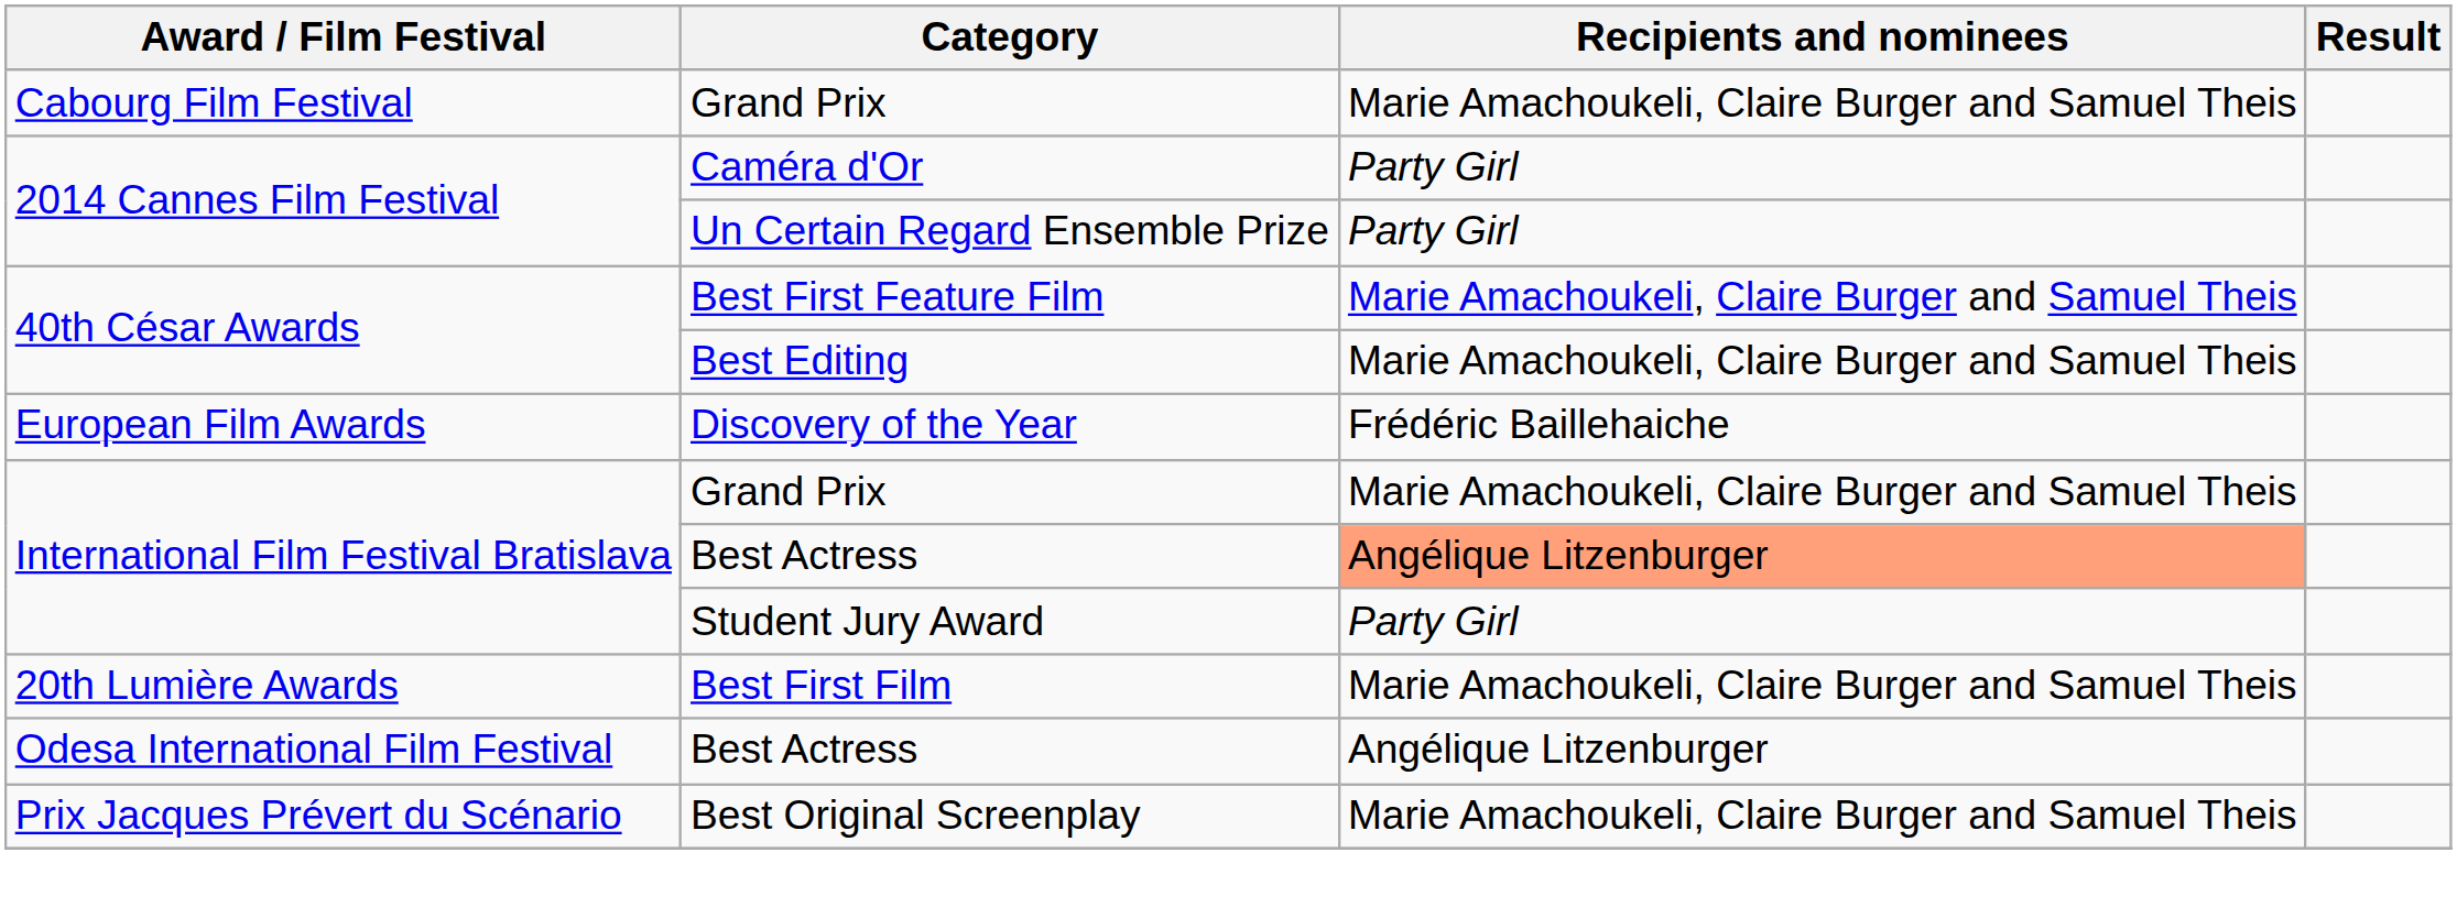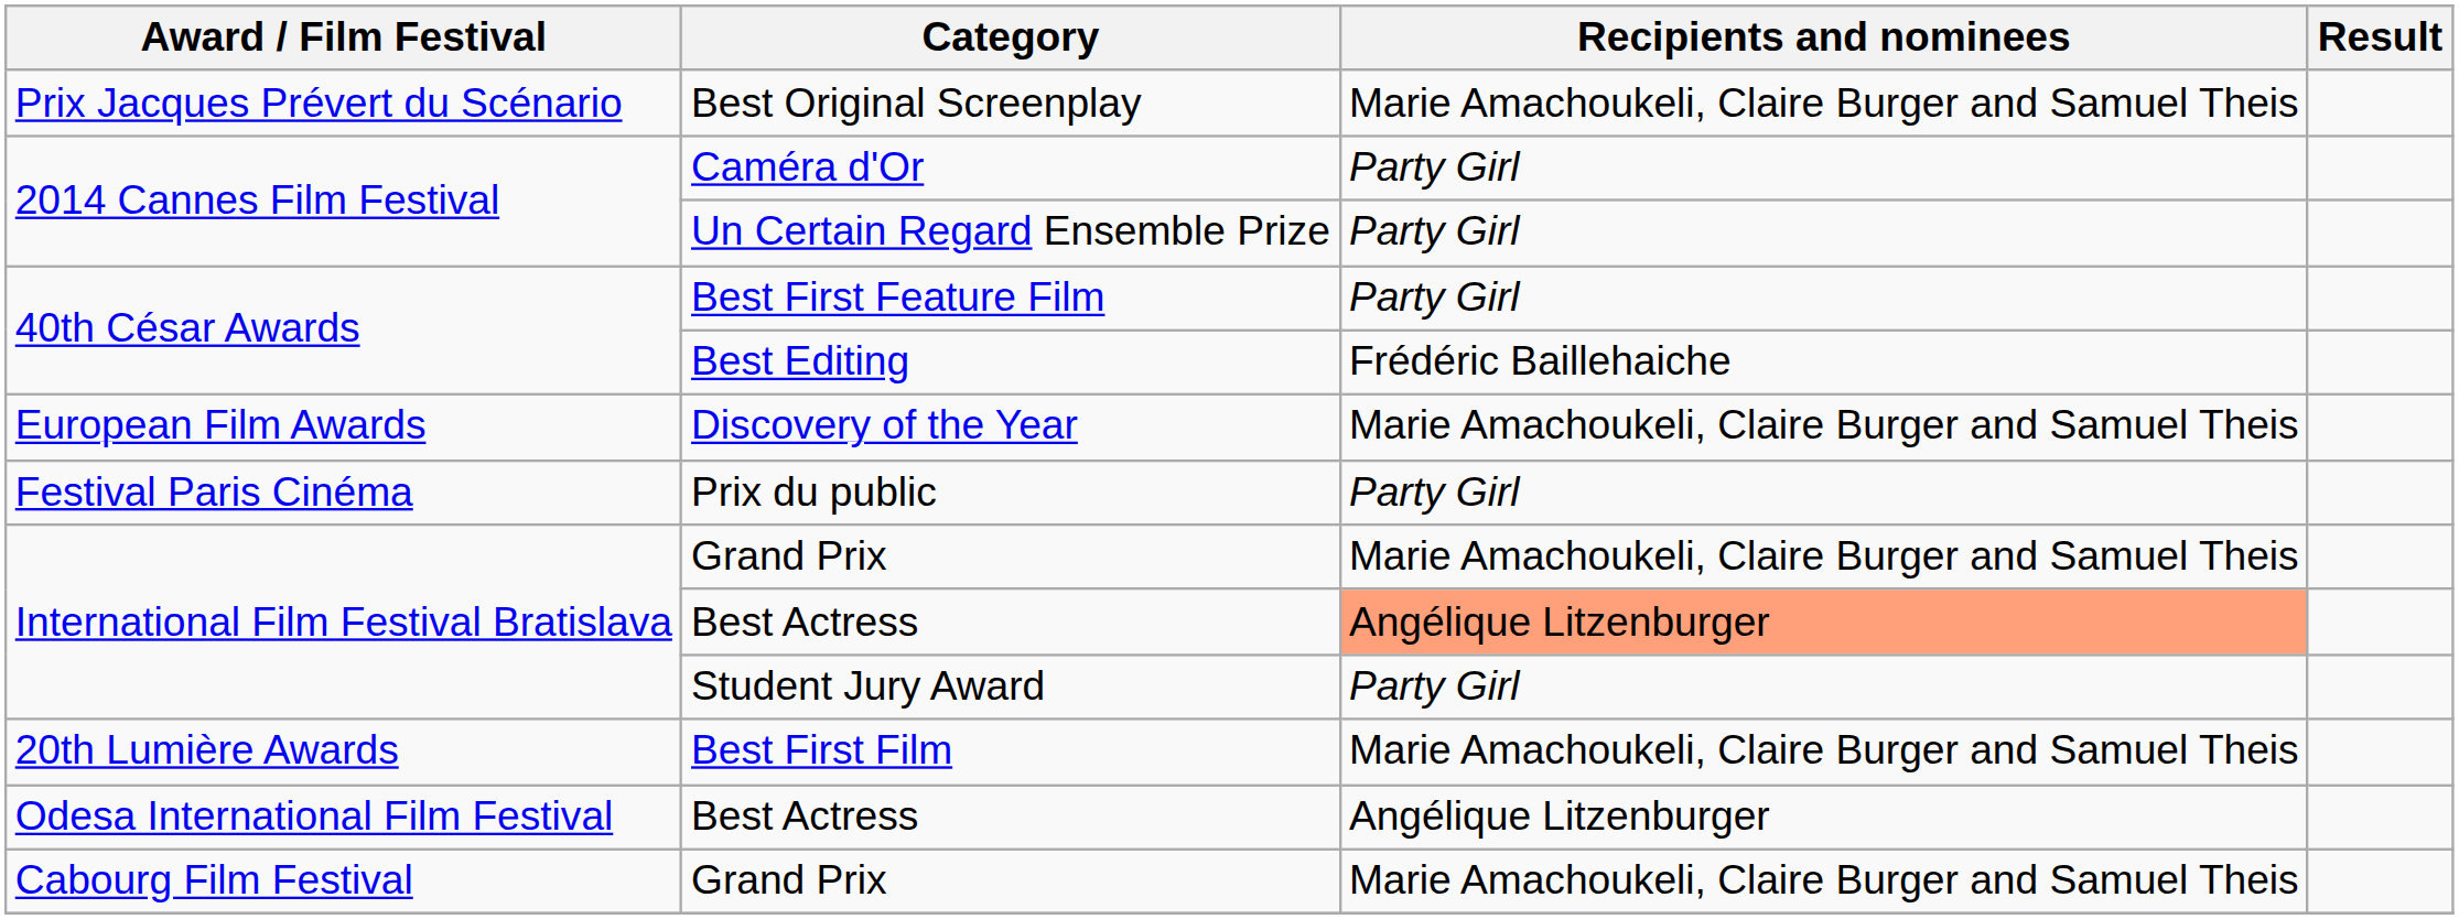rows swapped: Cabourg Film Festival / Grand Prix <-> Best Original Screenplay
Best First Feature Film | Recipients and nominees: Marie Amachoukeli, Claire Burger and Samuel Theis -> Party Girl
Best Editing | Recipients and nominees: Marie Amachoukeli, Claire Burger and Samuel Theis -> Frédéric Baillehaiche
Discovery of the Year | Recipients and nominees: Frédéric Baillehaiche -> Marie Amachoukeli, Claire Burger and Samuel Theis
+ row: Festival Paris Cinéma | Prix du public | Party Girl
